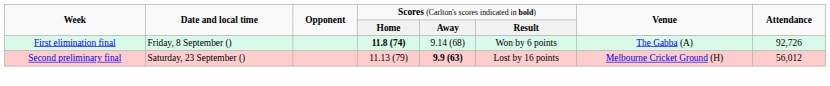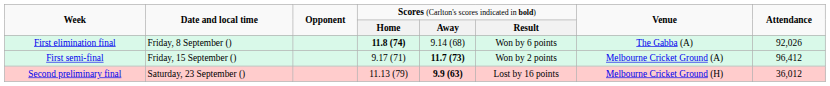First elimination final | column 8: 92,726 -> 92,026
+ row: First semi-final | Friday, 15 September () | 9.17 (71) | 11.7 (73) | Won by 2 points | Melbourne Cricket Ground (A) | 96,412
Second preliminary final | column 8: 56,012 -> 36,012
